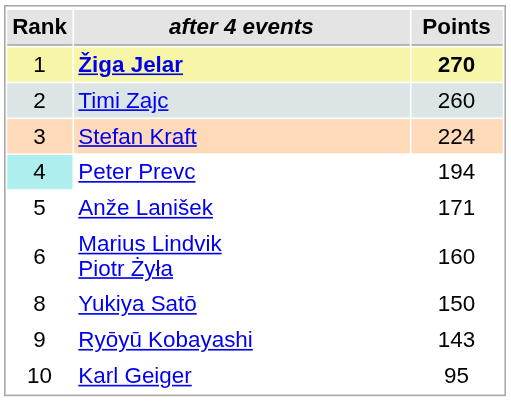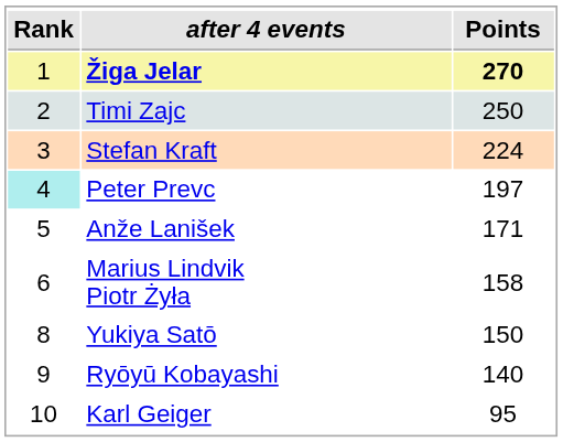Timi Zajc | Points: 260 -> 250
Peter Prevc | Points: 194 -> 197
Marius Lindvik Piotr Żyła | Points: 160 -> 158
Ryōyū Kobayashi | Points: 143 -> 140
